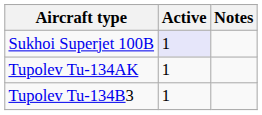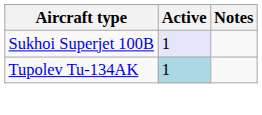Tupolev Tu-134AK | Active: no background -> lightblue background
- row: Tupolev Tu-134B3 | 1
